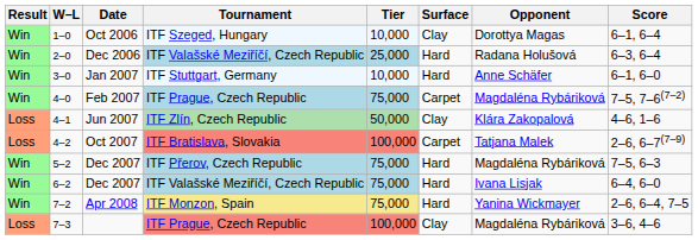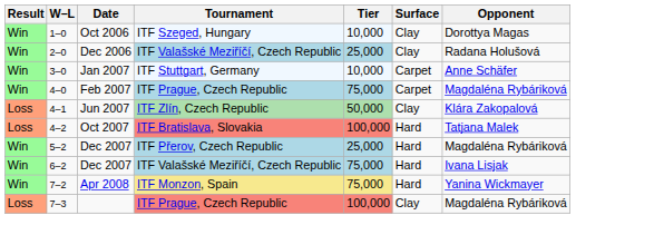- column: Score | 6–1, 6–4 | 6–3, 6–4 | 6–1, 6–0 | 7–5, 7–6(7–2) | 4–6, 1–6 | 2–6, 6–7(7–9) | 7–5, 6–3 | 6–4, 6–0 | 2–6, 6–4, 7–5 | 3–6, 4–6
Dec 2006 | Surface: Hard -> Clay
Jan 2007 | Surface: Hard -> Carpet
Oct 2007 | Surface: Carpet -> Hard
5–2 / Dec 2007 | Tier: 75,000 -> 25,000
